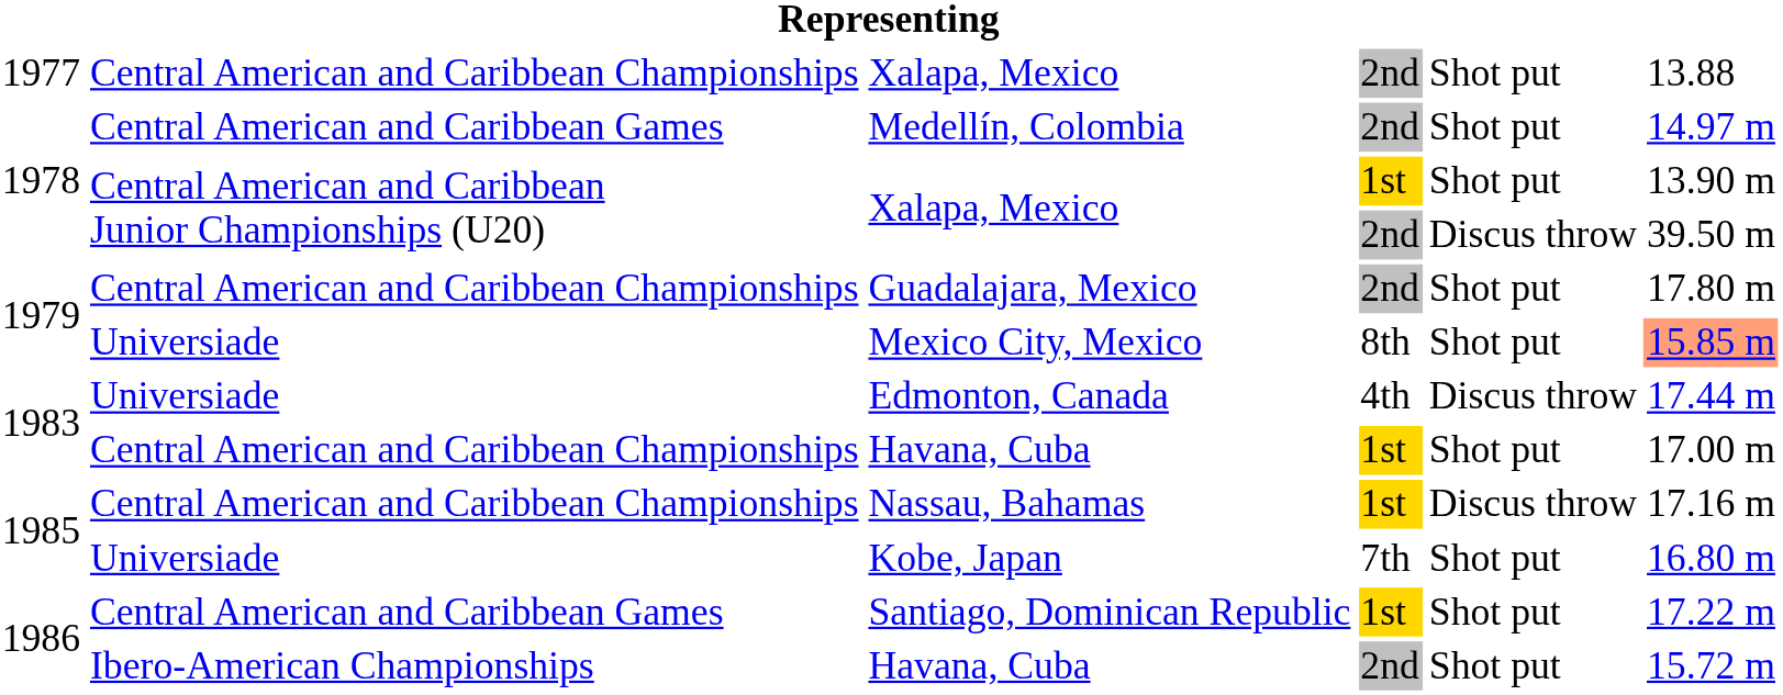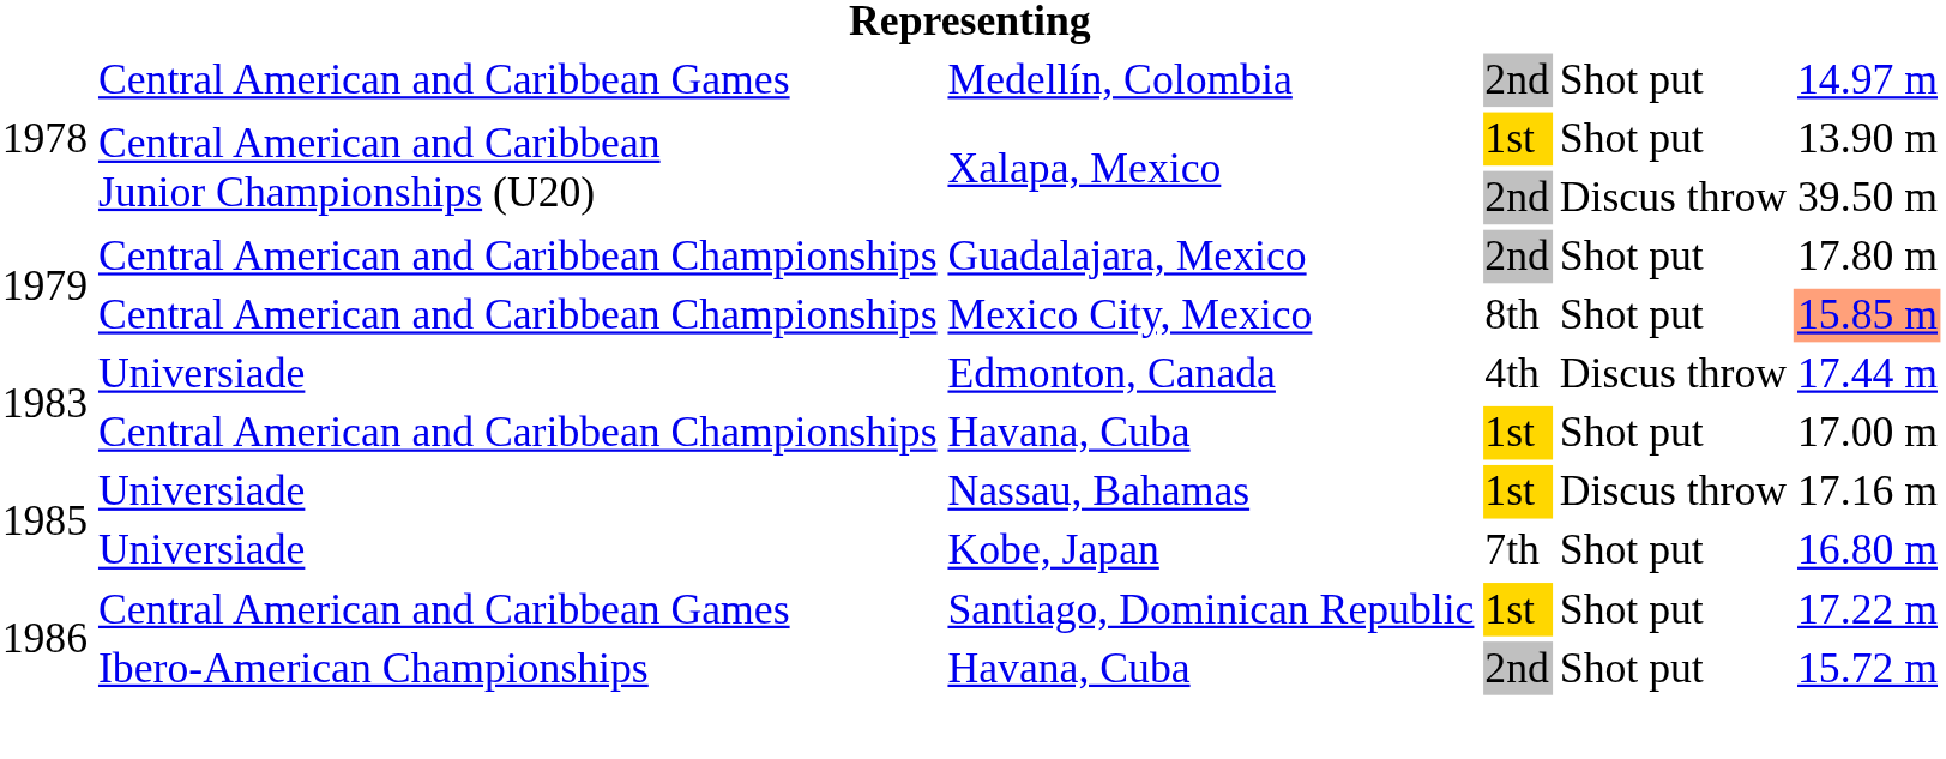- row: 1977 | Central American and Caribbean Championships | Xalapa, Mexico | 2nd | Shot put | 13.88
Mexico City, Mexico | column 2: Universiade -> Central American and Caribbean Championships
Nassau, Bahamas | column 2: Central American and Caribbean Championships -> Universiade
